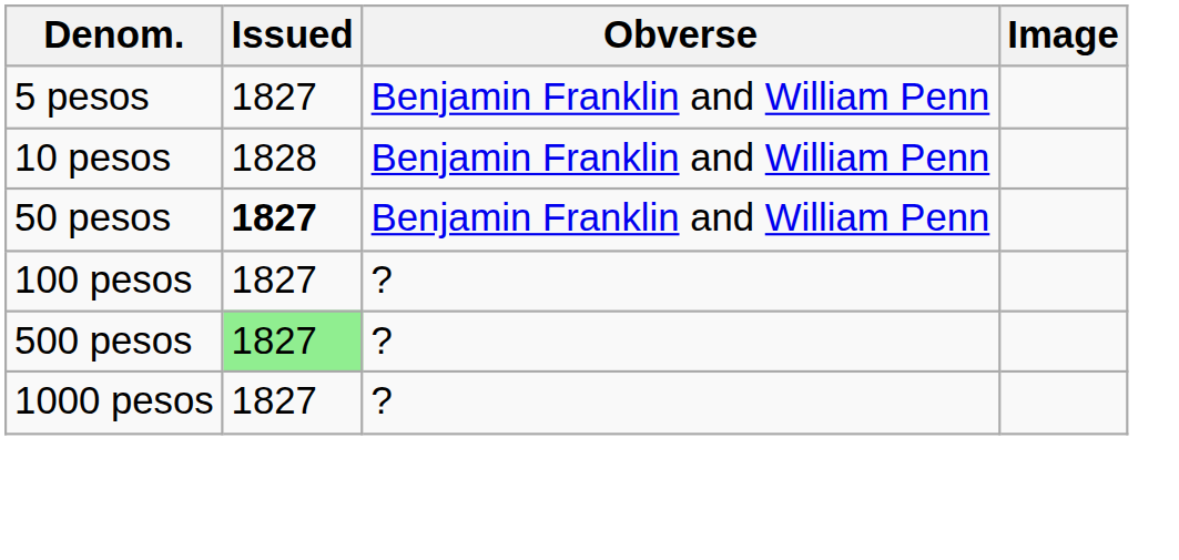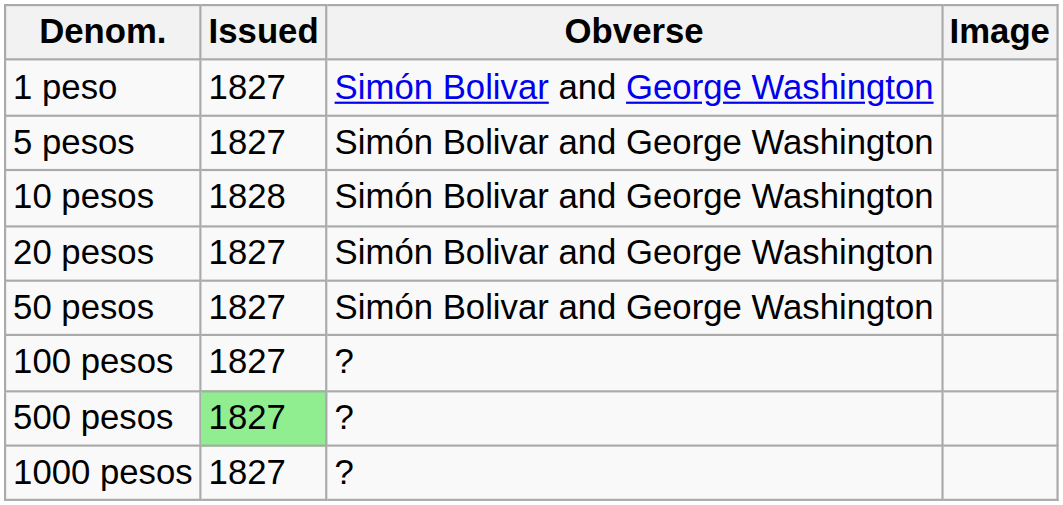+ row: 1 peso | 1827 | Simón Bolivar and George Washington
5 pesos | Obverse: Benjamin Franklin and William Penn -> Simón Bolivar and George Washington
10 pesos | Obverse: Benjamin Franklin and William Penn -> Simón Bolivar and George Washington
+ row: 20 pesos | 1827 | Simón Bolivar and George Washington
50 pesos | Issued: bold -> normal
50 pesos | Obverse: Benjamin Franklin and William Penn -> Simón Bolivar and George Washington
